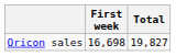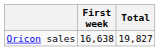Oricon sales | First week: 16,698 -> 16,638
